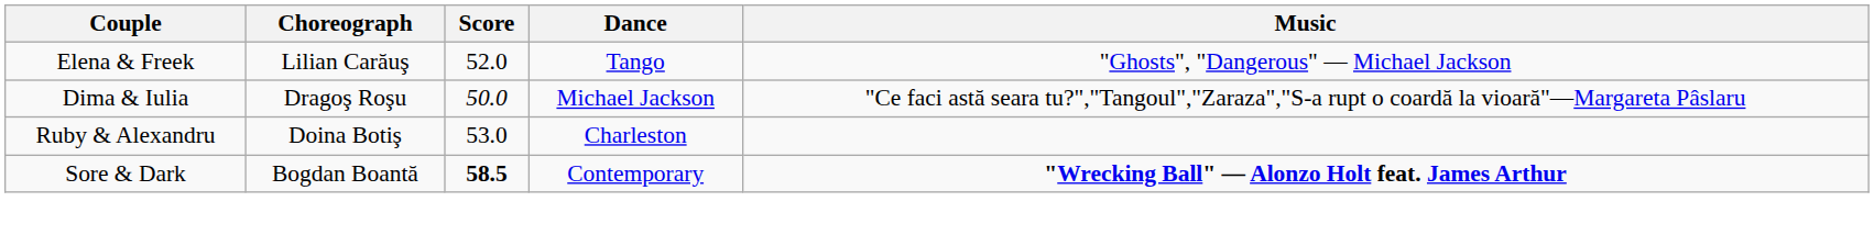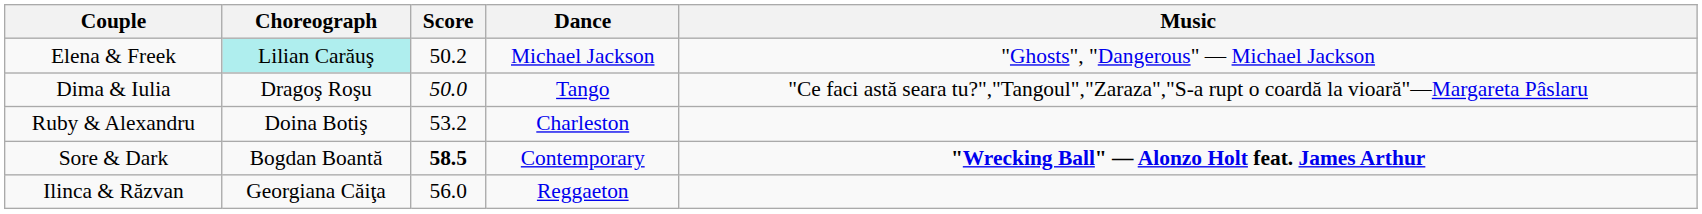Elena & Freek | Choreograph: no background -> paleturquoise background
Elena & Freek | Score: 52.0 -> 50.2
Elena & Freek | Dance: Tango -> Michael Jackson
Dima & Iulia | Dance: Michael Jackson -> Tango
Ruby & Alexandru | Score: 53.0 -> 53.2
+ row: Ilinca & Răzvan | Georgiana Căiţa | 56.0 | Reggaeton
